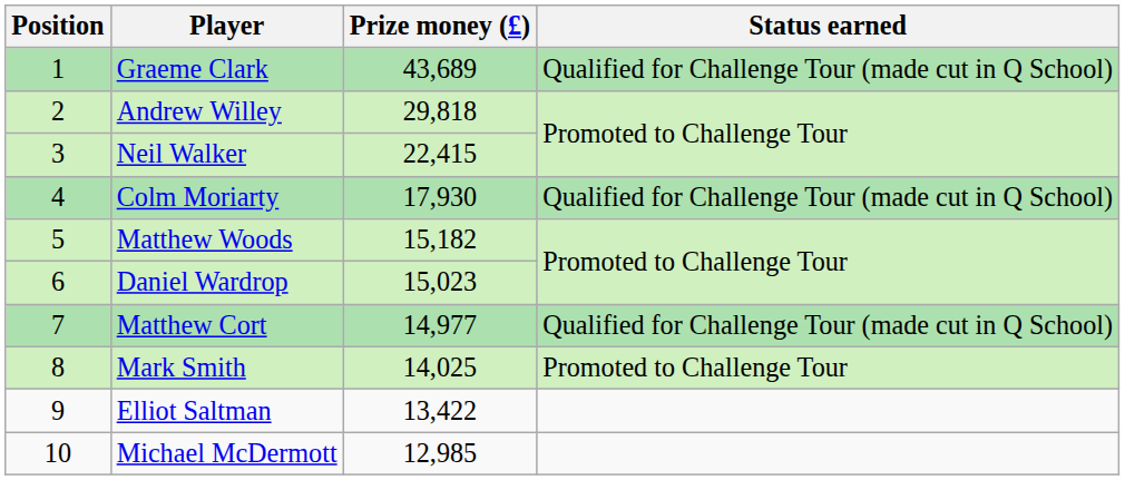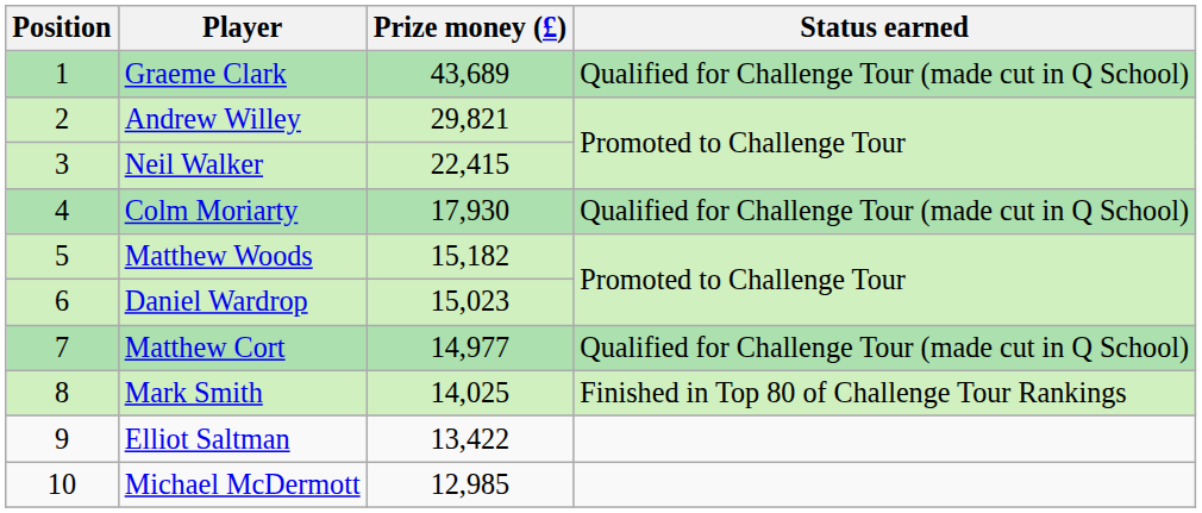Andrew Willey | Prize money (£): 29,818 -> 29,821
Mark Smith | Status earned: Promoted to Challenge Tour -> Finished in Top 80 of Challenge Tour Rankings
